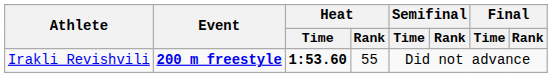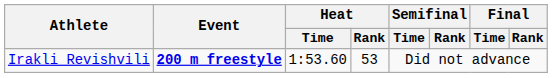Irakli Revishvili | Heat / Time: bold -> normal
Irakli Revishvili | Heat / Rank: 55 -> 53
